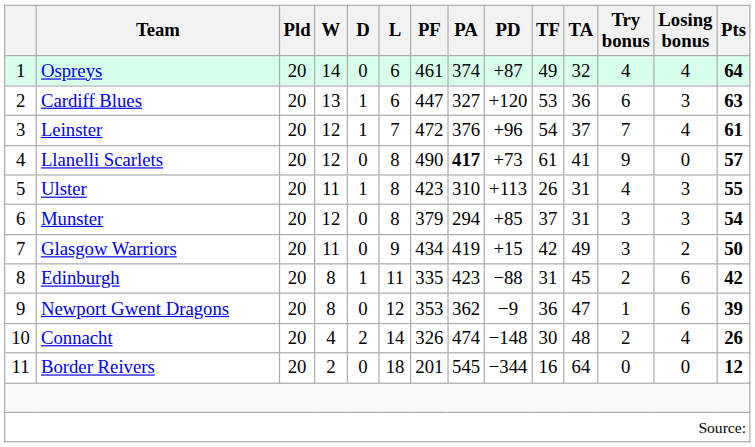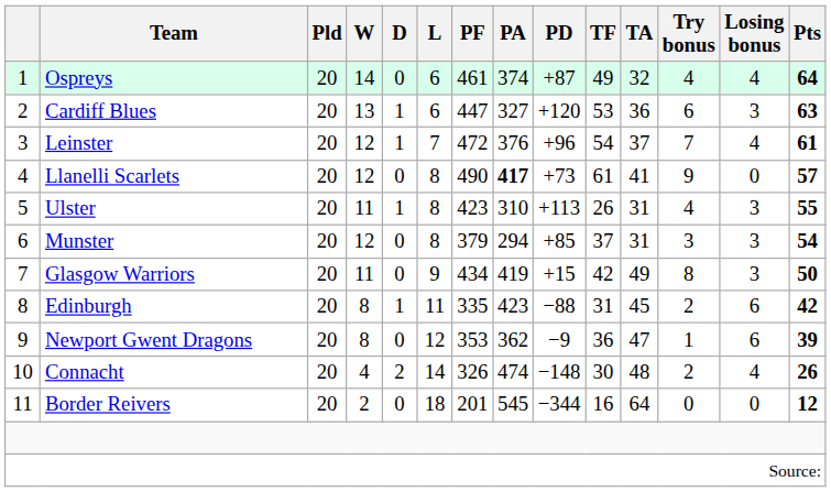Glasgow Warriors | Try bonus: 3 -> 8
Glasgow Warriors | Losing bonus: 2 -> 3
